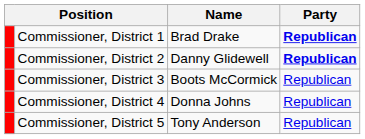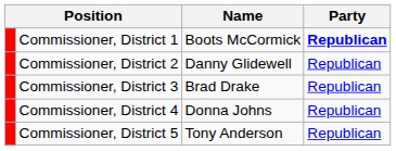Commissioner, District 1 | Name: Brad Drake -> Boots McCormick
Commissioner, District 2 | Party: bold -> normal
Commissioner, District 3 | Name: Boots McCormick -> Brad Drake
